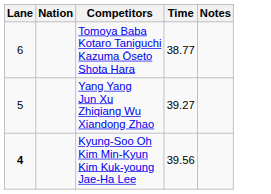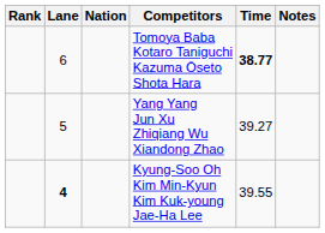+ column: Rank
Tomoya Baba Kotaro Taniguchi Kazuma Ōseto Shota Hara | Time: normal -> bold
Kyung-Soo Oh Kim Min-Kyun Kim Kuk-young Jae-Ha Lee | Time: 39.56 -> 39.55
